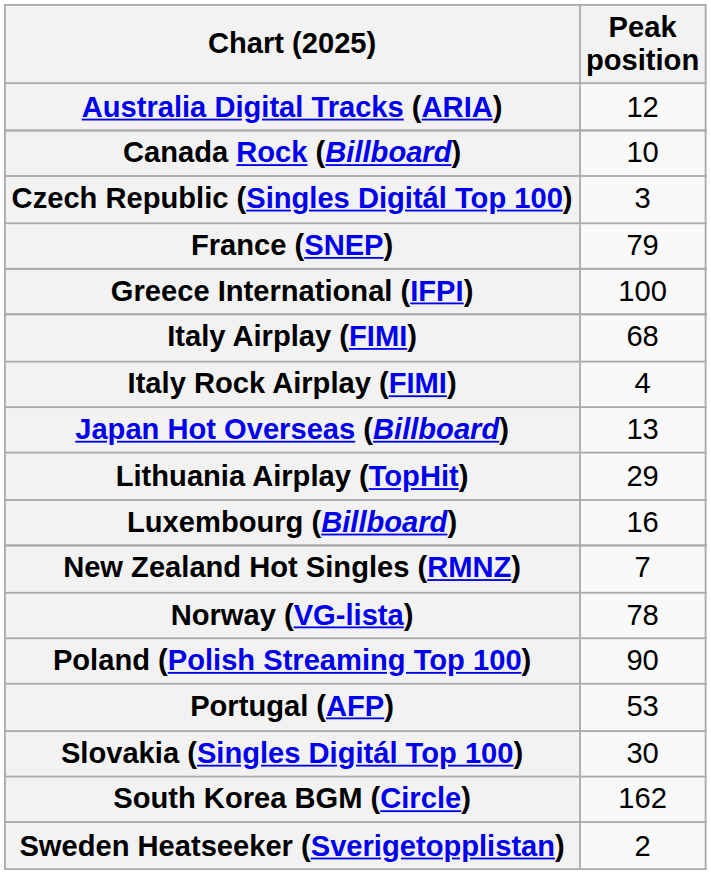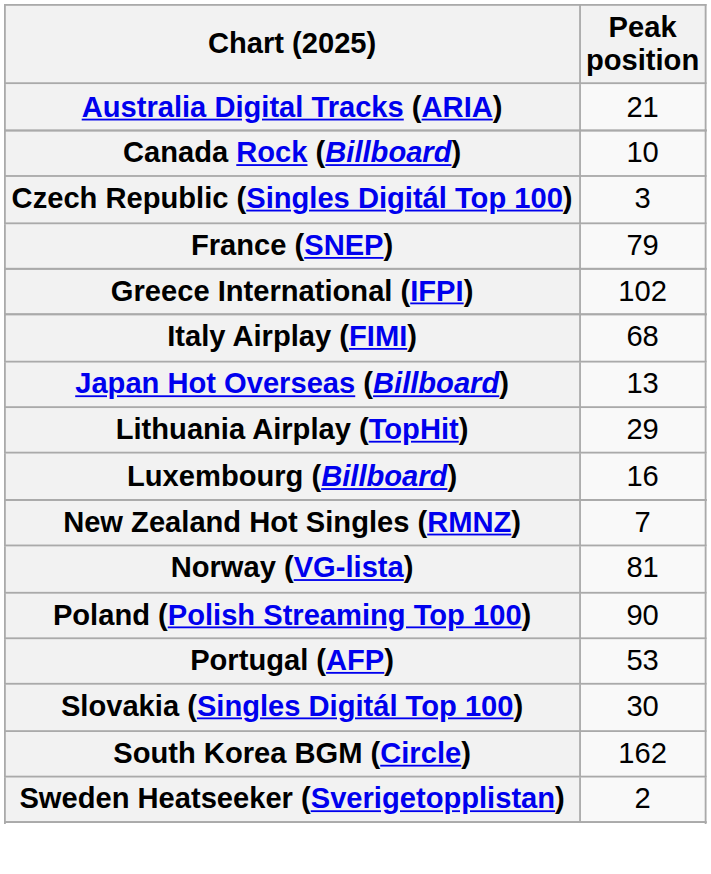Australia Digital Tracks (ARIA) | Peak position: 12 -> 21
Greece International (IFPI) | Peak position: 100 -> 102
- row: Italy Rock Airplay (FIMI) | 4
Norway (VG-lista) | Peak position: 78 -> 81
